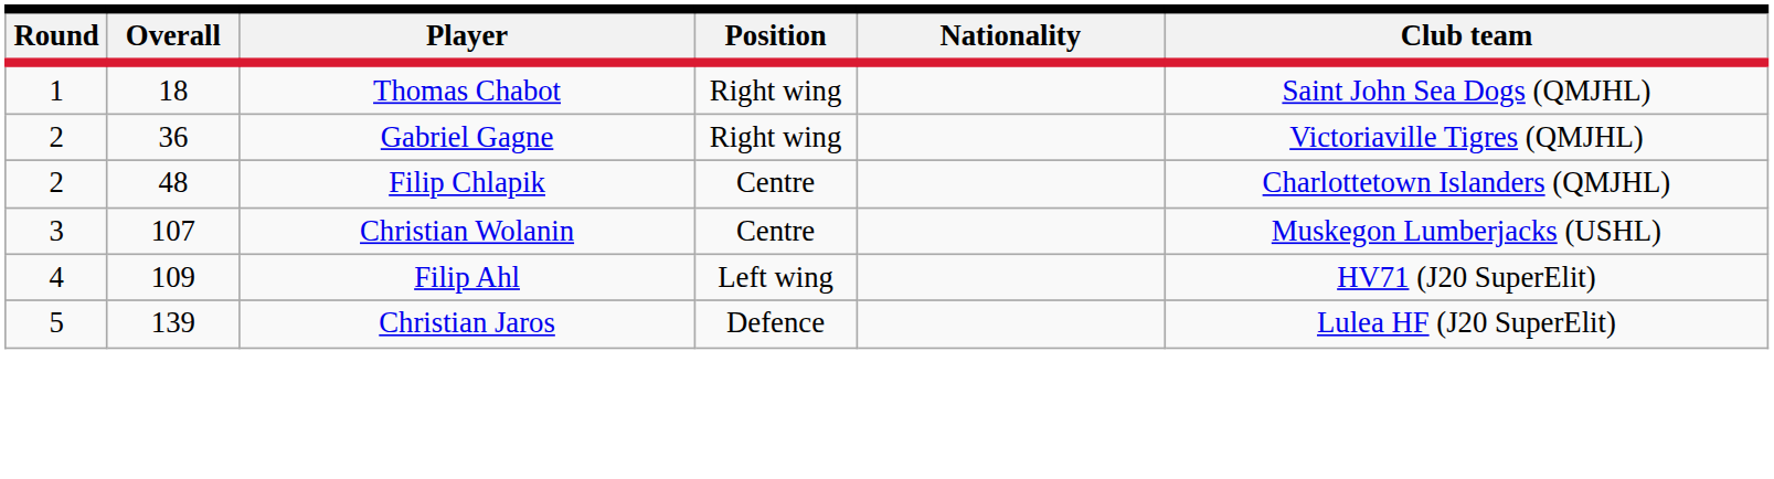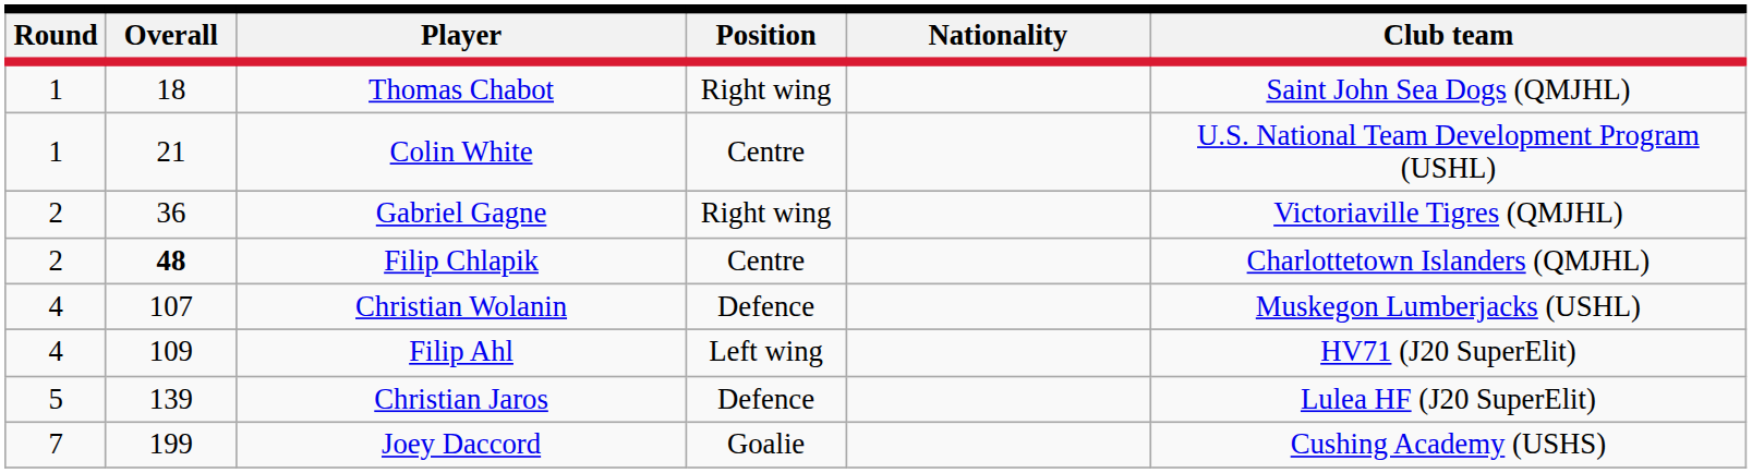+ row: 1 | 21 | Colin White | Centre | U.S. National Team Development Program (USHL)
Filip Chlapik | Overall: normal -> bold
Christian Wolanin | Round: 3 -> 4
Christian Wolanin | Position: Centre -> Defence
+ row: 7 | 199 | Joey Daccord | Goalie | Cushing Academy (USHS)
